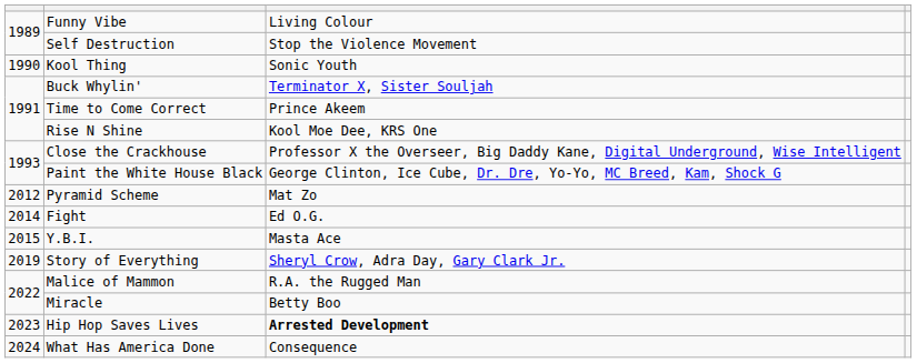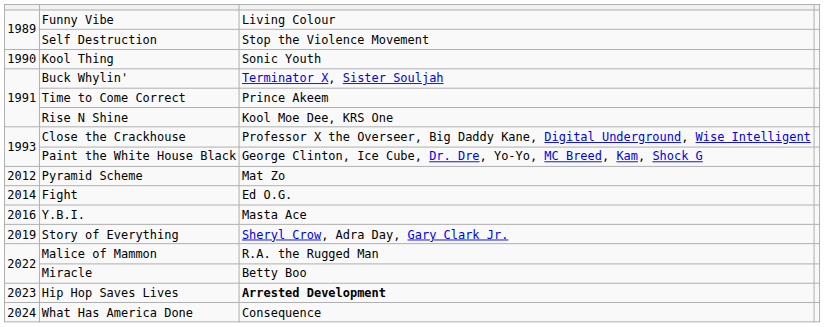Y.B.I. | column 1: 2015 -> 2016
